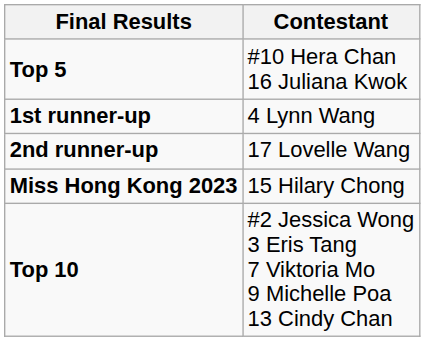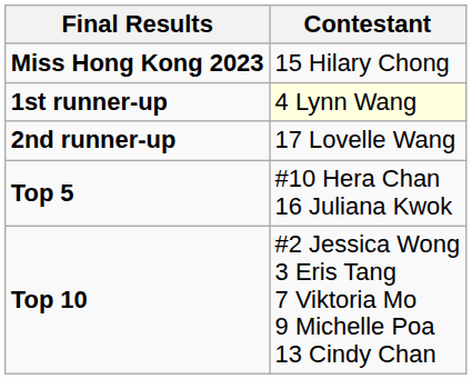rows swapped: Miss Hong Kong 2023 <-> Top 5
1st runner-up | Contestant: no background -> lightyellow background
